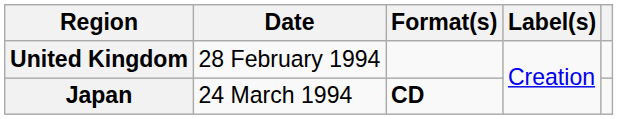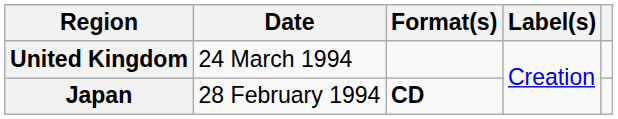United Kingdom | Date: 28 February 1994 -> 24 March 1994
Japan | Date: 24 March 1994 -> 28 February 1994
